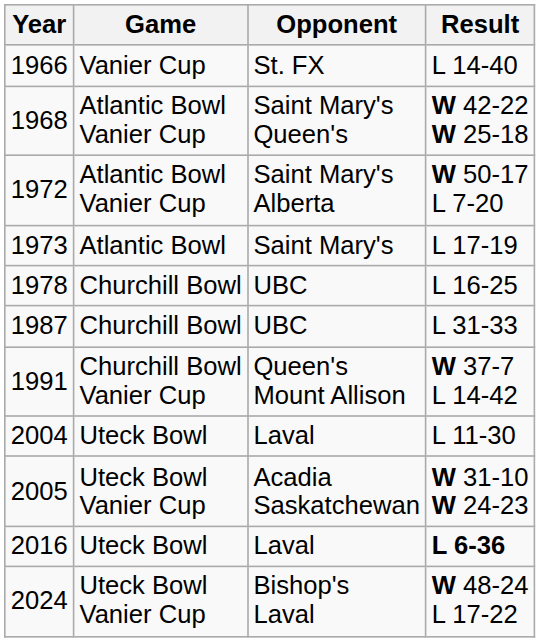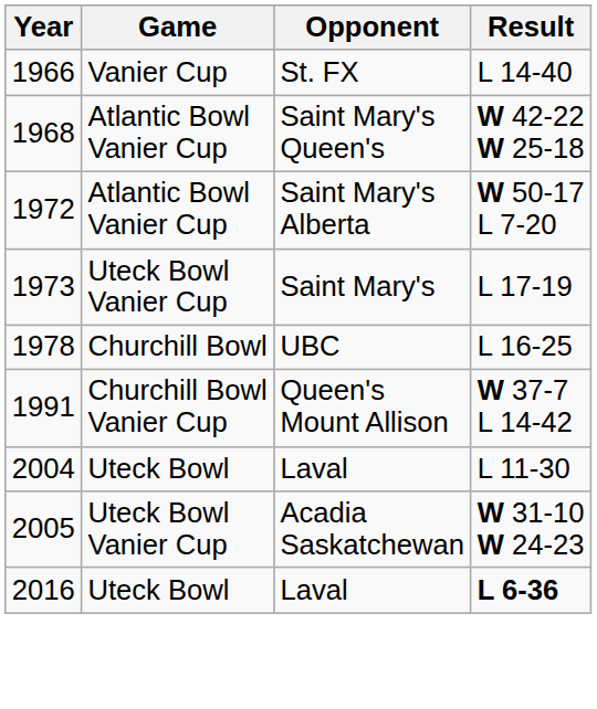1973 | Game: Atlantic Bowl -> Uteck Bowl Vanier Cup
- row: 1987 | Churchill Bowl | UBC | L 31-33
- row: 2024 | Uteck Bowl Vanier Cup | Bishop's Laval | W 48-24 L 17-22
